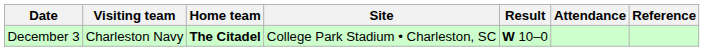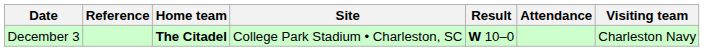columns swapped: Visiting team <-> Reference
